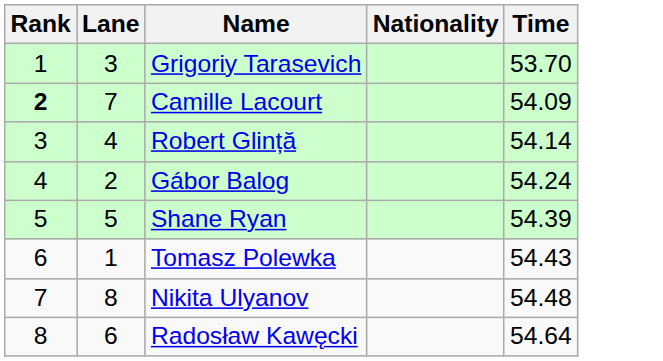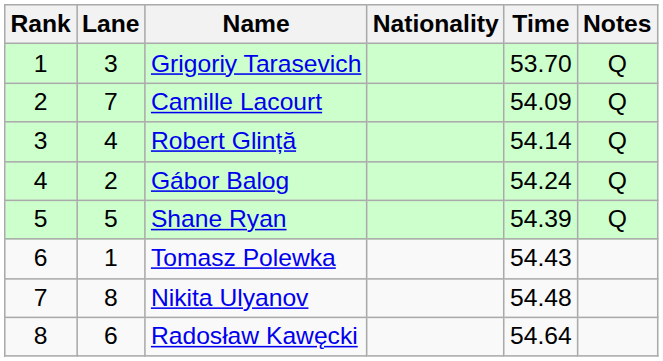+ column: Notes | Q | Q | Q | Q | Q
Camille Lacourt | Rank: bold -> normal
